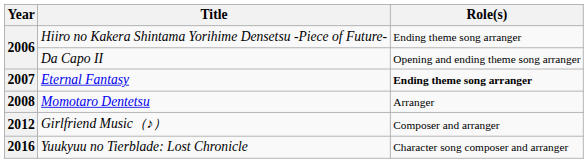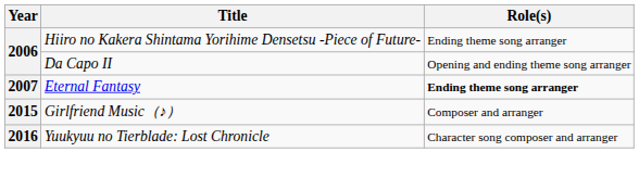- row: 2008 | Momotaro Dentetsu | Arranger
Girlfriend Music（♪） | Year: 2012 -> 2015
